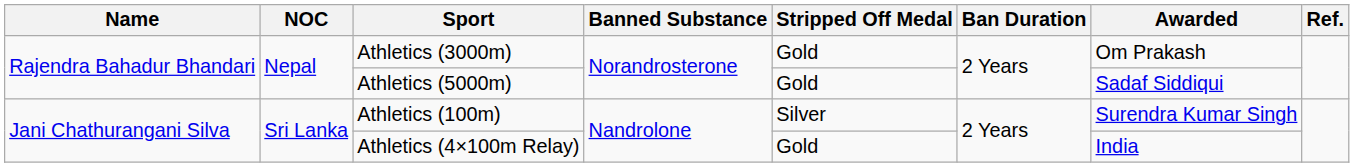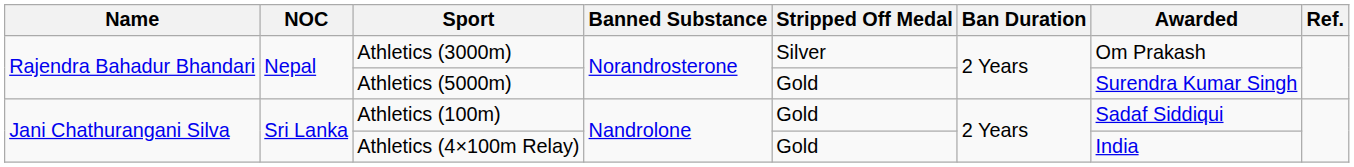Athletics (3000m) | Stripped Off Medal: Gold -> Silver
Athletics (5000m) | Awarded: Sadaf Siddiqui -> Surendra Kumar Singh
Athletics (100m) | Stripped Off Medal: Silver -> Gold
Athletics (100m) | Awarded: Surendra Kumar Singh -> Sadaf Siddiqui
